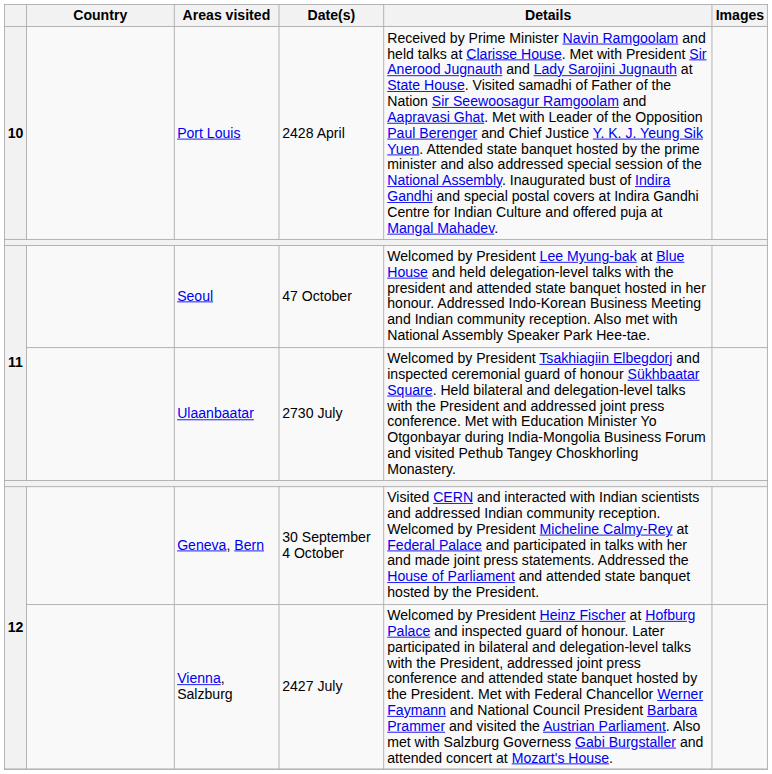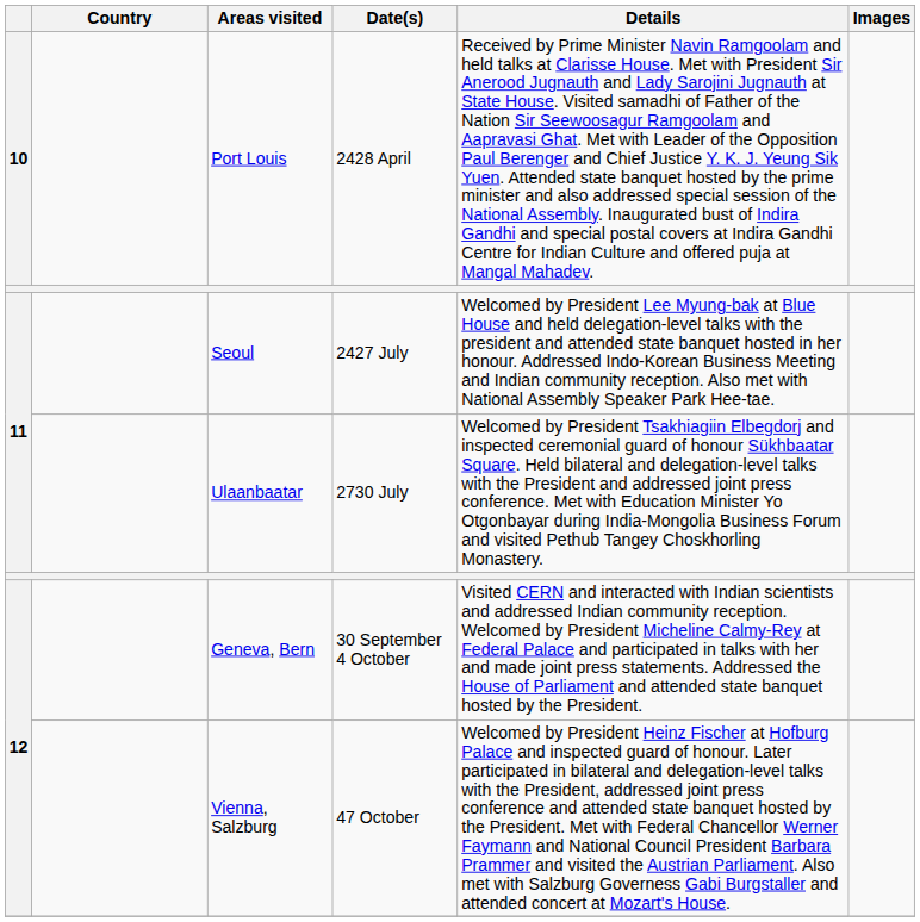Seoul | Date(s): 47 October -> 2427 July
Vienna, Salzburg | Date(s): 2427 July -> 47 October
